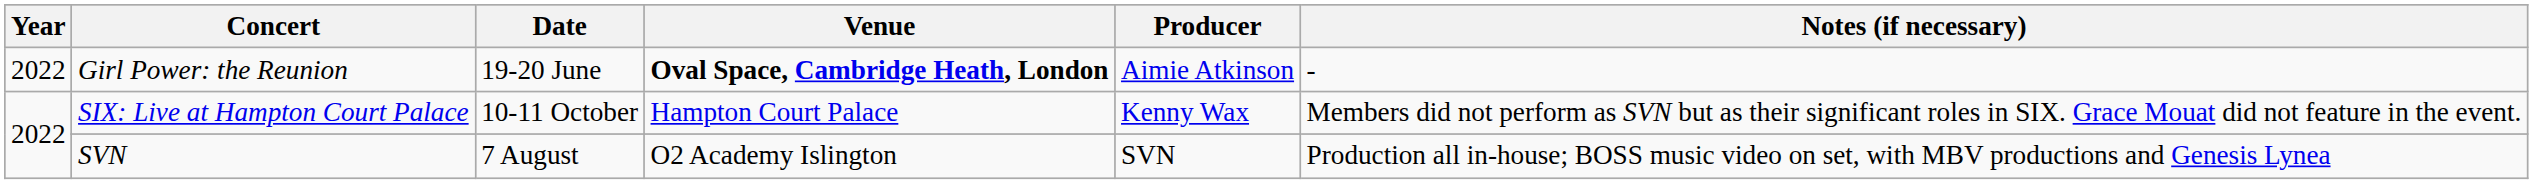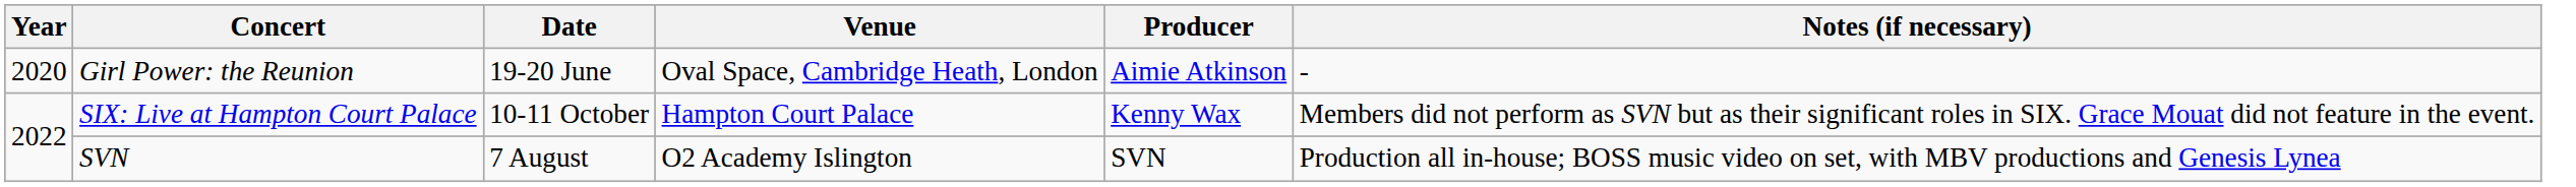Girl Power: the Reunion | Year: 2022 -> 2020
Girl Power: the Reunion | Venue: bold -> normal
